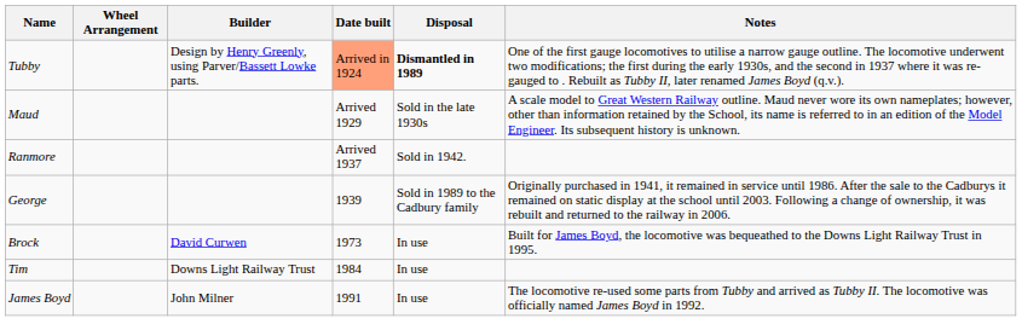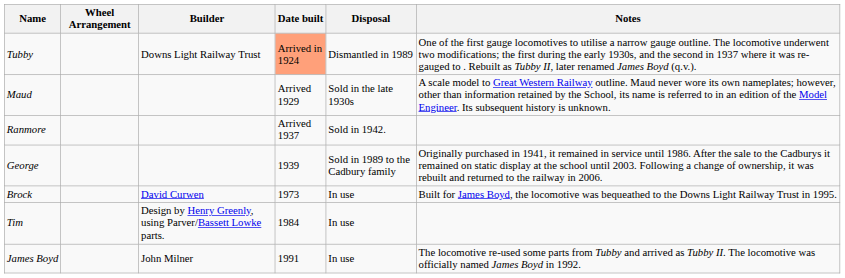Tubby | Builder: Design by Henry Greenly, using Parver/Bassett Lowke parts. -> Downs Light Railway Trust
Tubby | Disposal: bold -> normal
Tim | Builder: Downs Light Railway Trust -> Design by Henry Greenly, using Parver/Bassett Lowke parts.
